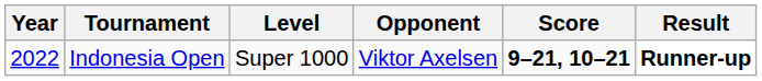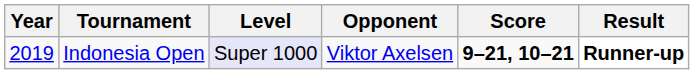Indonesia Open | Year: 2022 -> 2019
Indonesia Open | Level: no background -> lavender background
